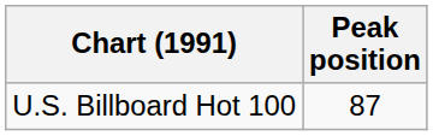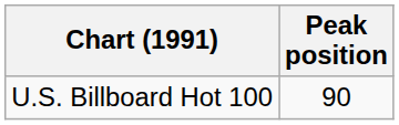U.S. Billboard Hot 100 | Peak position: 87 -> 90
